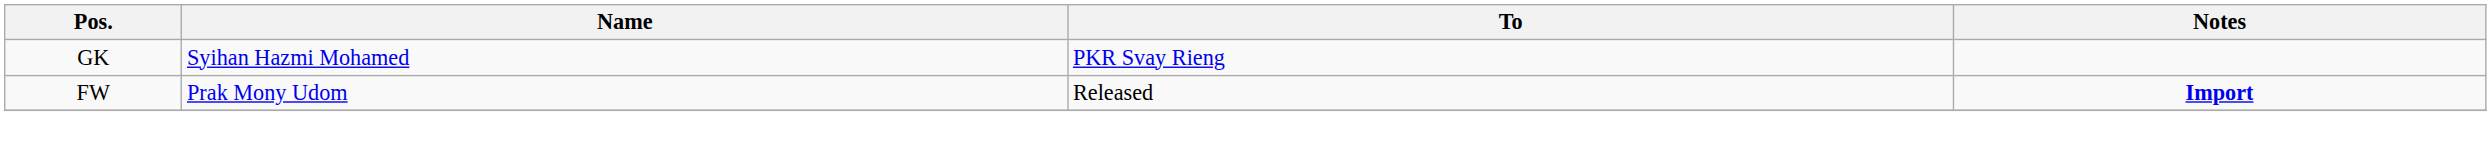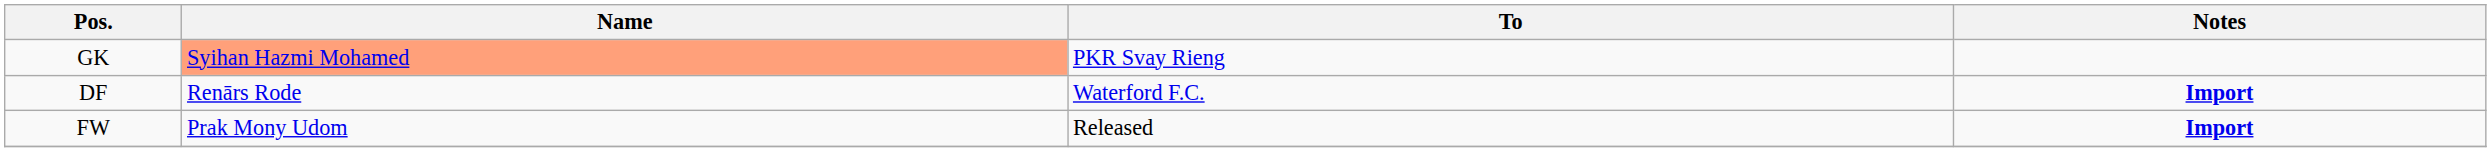GK | Name: no background -> lightsalmon background
+ row: DF | Renārs Rode | Waterford F.C. | Import
